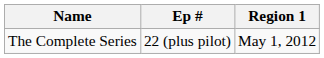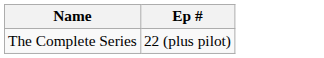- column: Region 1 | May 1, 2012
